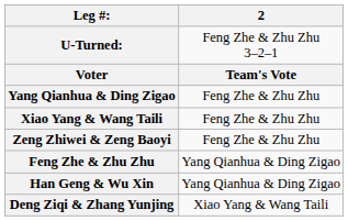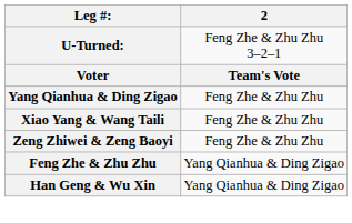- row: Deng Ziqi & Zhang Yunjing | Xiao Yang & Wang Taili
